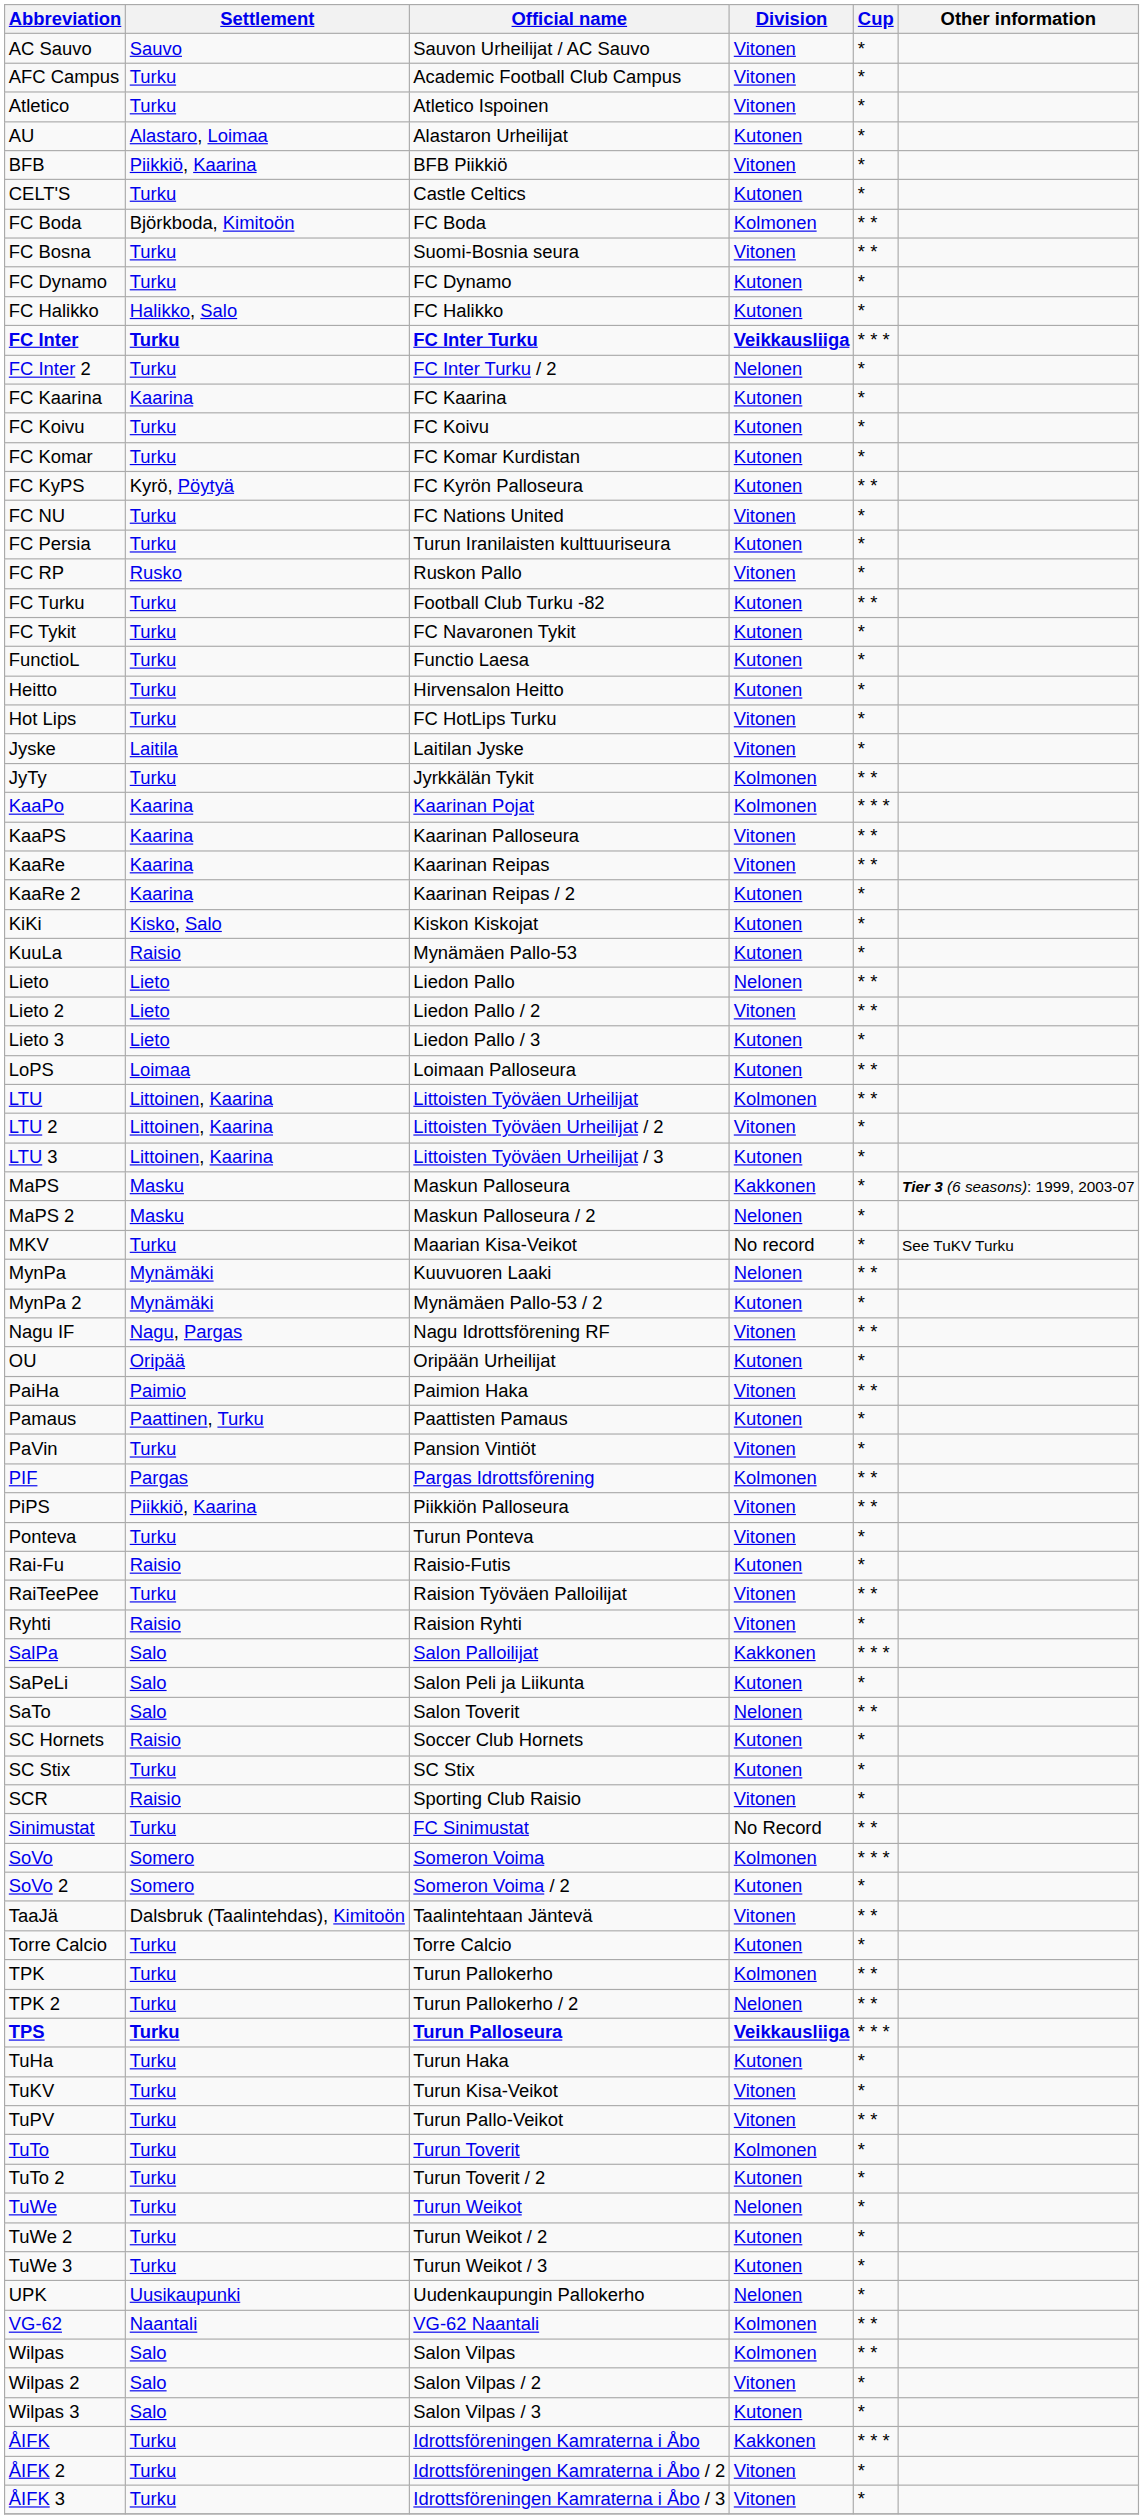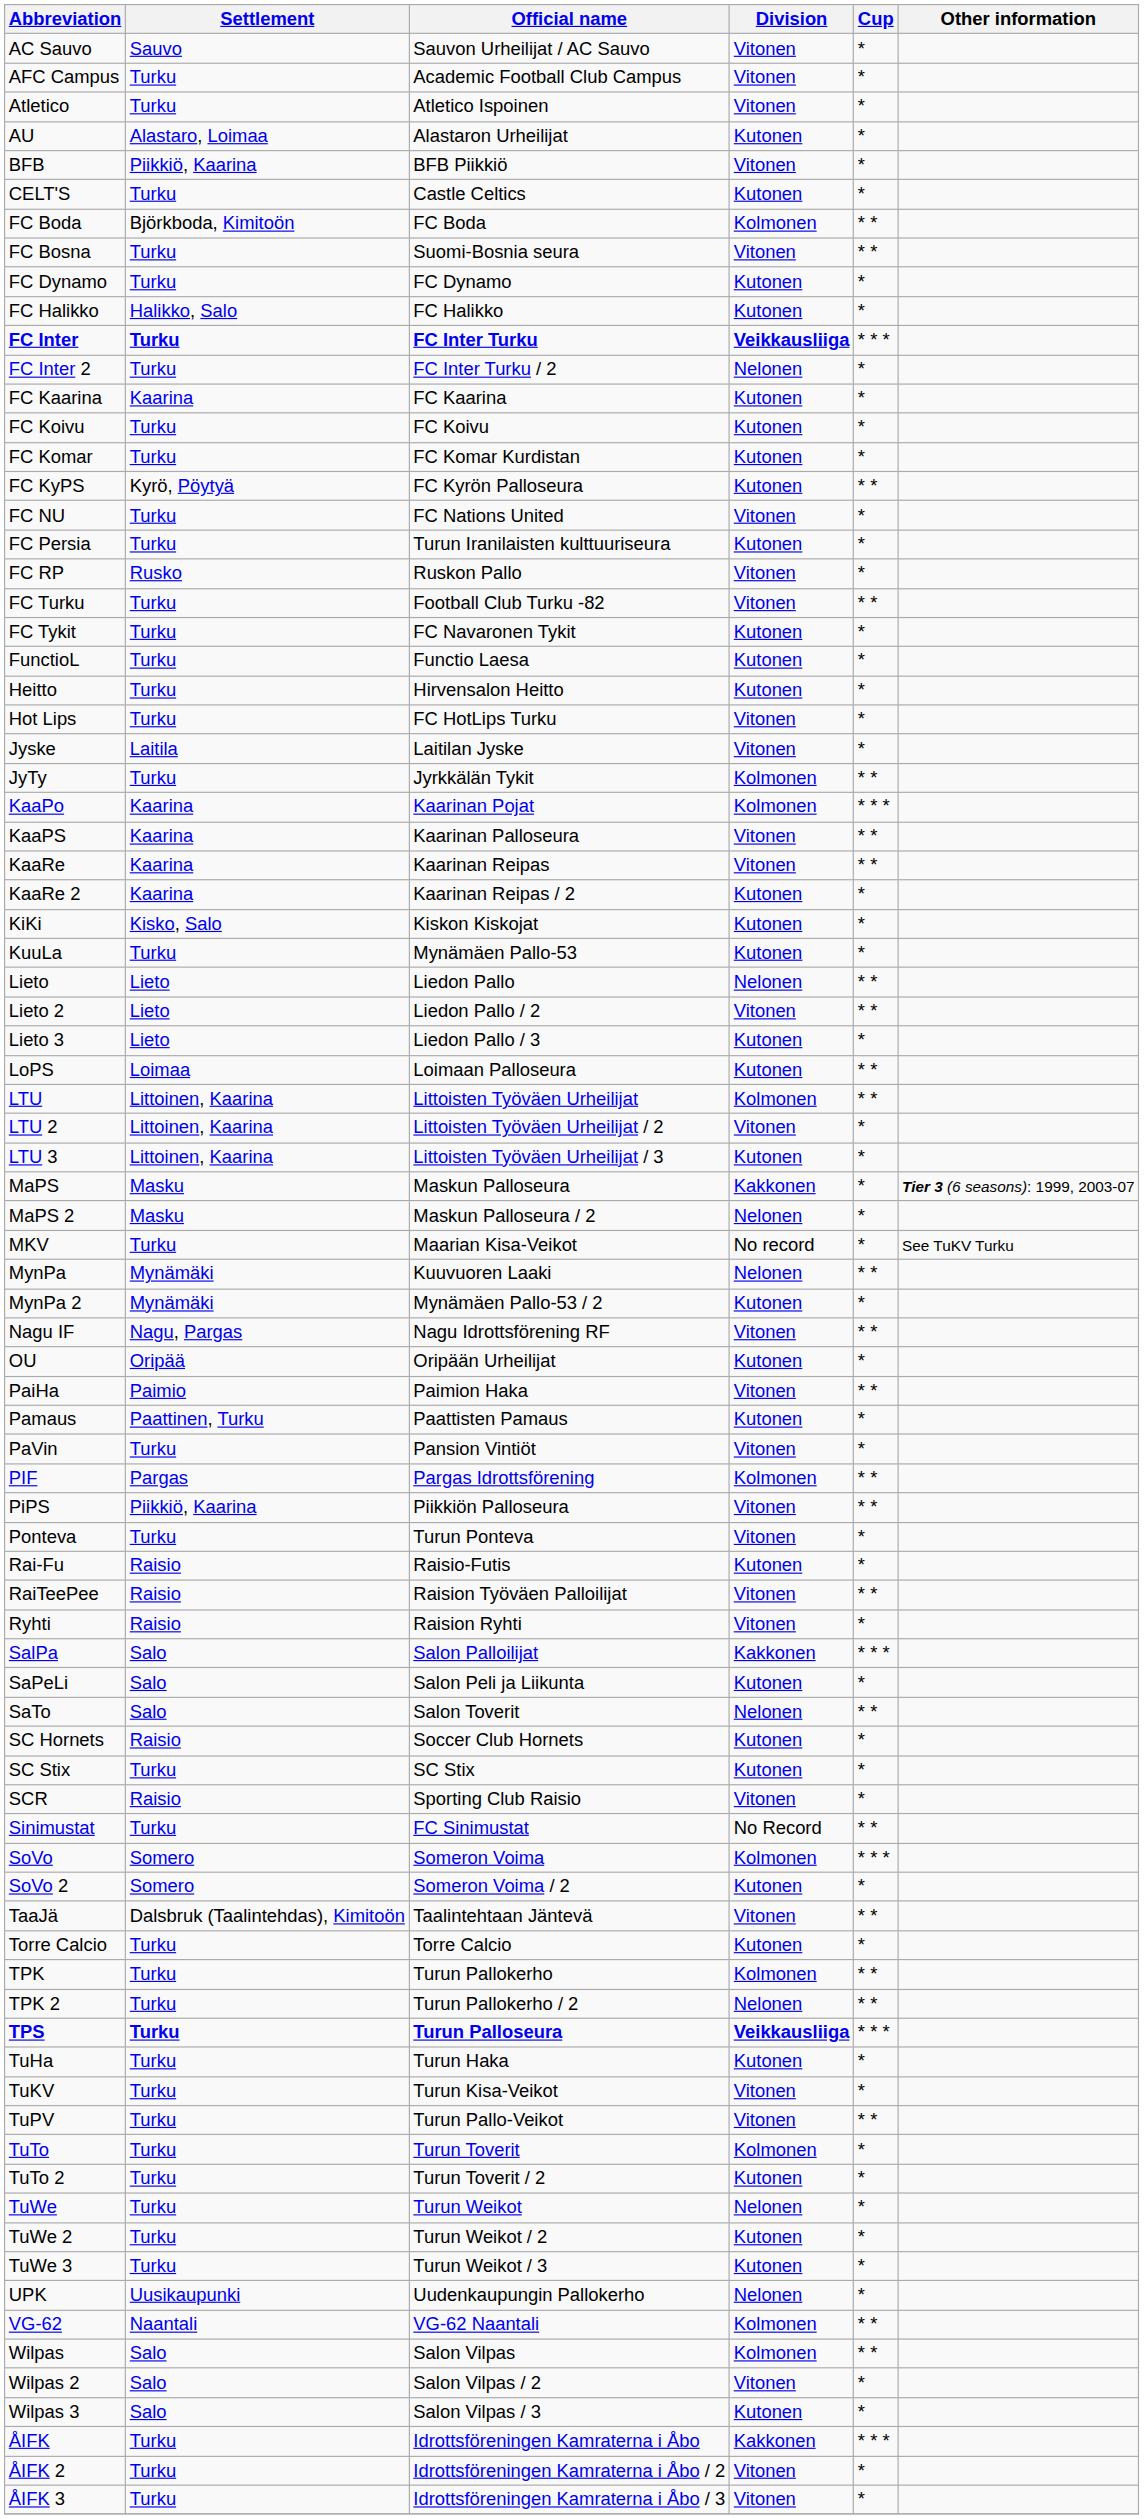FC Turku | Division: Kutonen -> Vitonen
KuuLa | Settlement: Raisio -> Turku
RaiTeePee | Settlement: Turku -> Raisio
